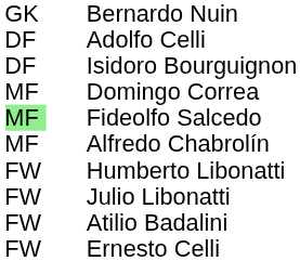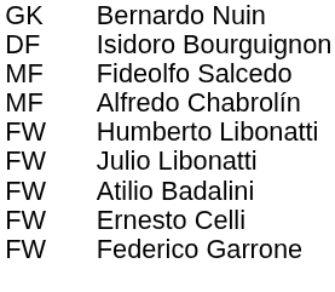- row: DF | Adolfo Celli
- row: MF | Domingo Correa
Fideolfo Salcedo | column 1: lightgreen background -> no background
+ row: FW | Federico Garrone
